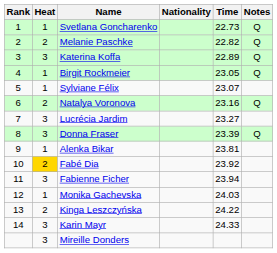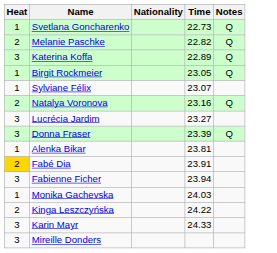- column: Rank | 1 | 2 | 3 | 4 | 5 | 6 | 7 | 8 | 9 | 10 | 11 | 12 | 13 | 14
Fabé Dia | Time: 23.92 -> 23.91
